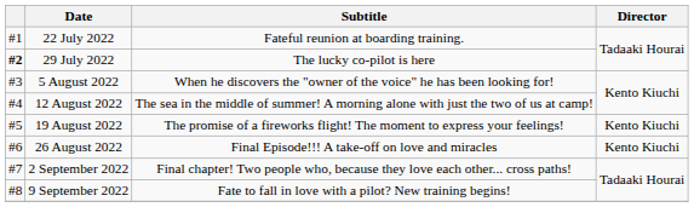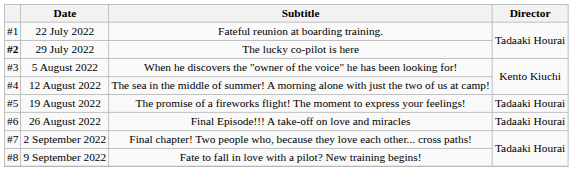19 August 2022 | Director: Kento Kiuchi -> Tadaaki Hourai
26 August 2022 | Director: Kento Kiuchi -> Tadaaki Hourai
